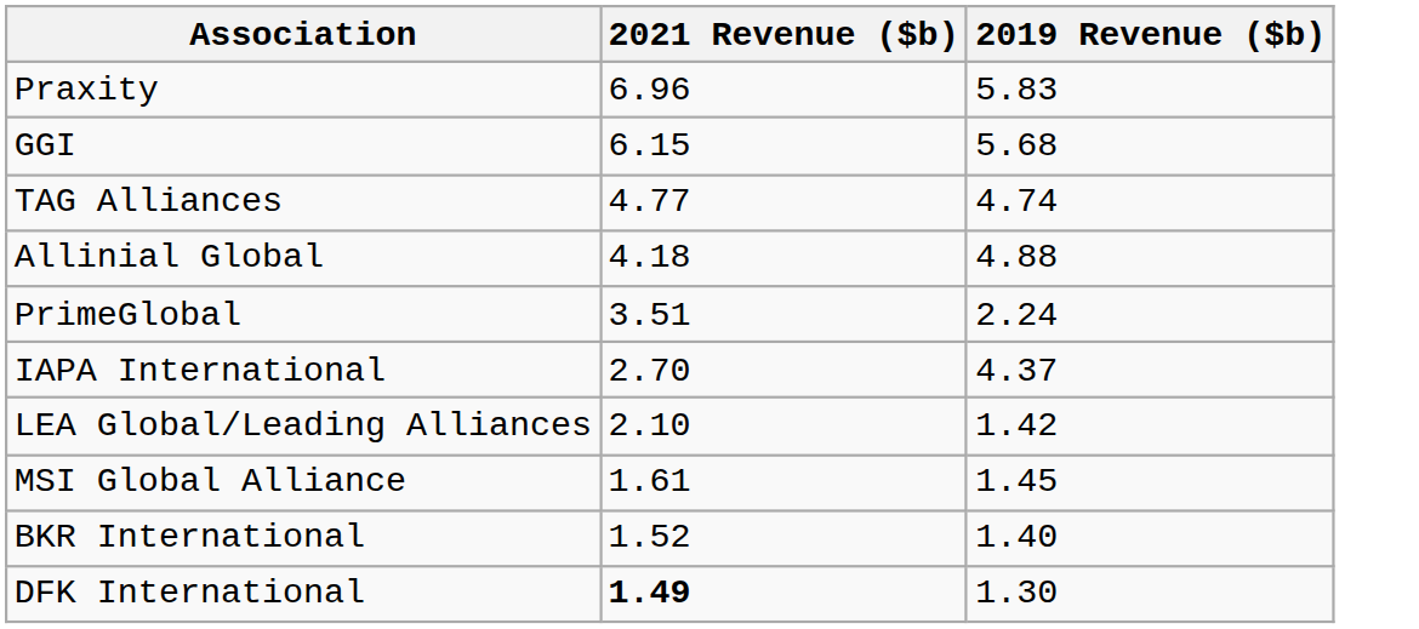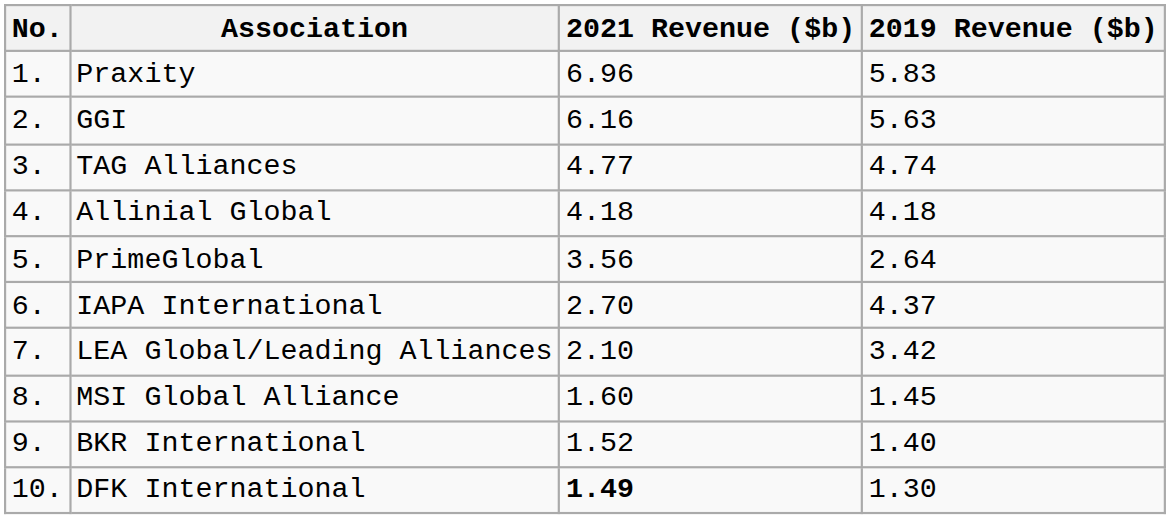+ column: No. | 1. | 2. | 3. | 4. | 5. | 6. | 7. | 8. | 9. | 10.
GGI | 2021 Revenue ($b): 6.15 -> 6.16
GGI | 2019 Revenue ($b): 5.68 -> 5.63
Allinial Global | 2019 Revenue ($b): 4.88 -> 4.18
PrimeGlobal | 2021 Revenue ($b): 3.51 -> 3.56
PrimeGlobal | 2019 Revenue ($b): 2.24 -> 2.64
LEA Global/Leading Alliances | 2019 Revenue ($b): 1.42 -> 3.42
MSI Global Alliance | 2021 Revenue ($b): 1.61 -> 1.60
